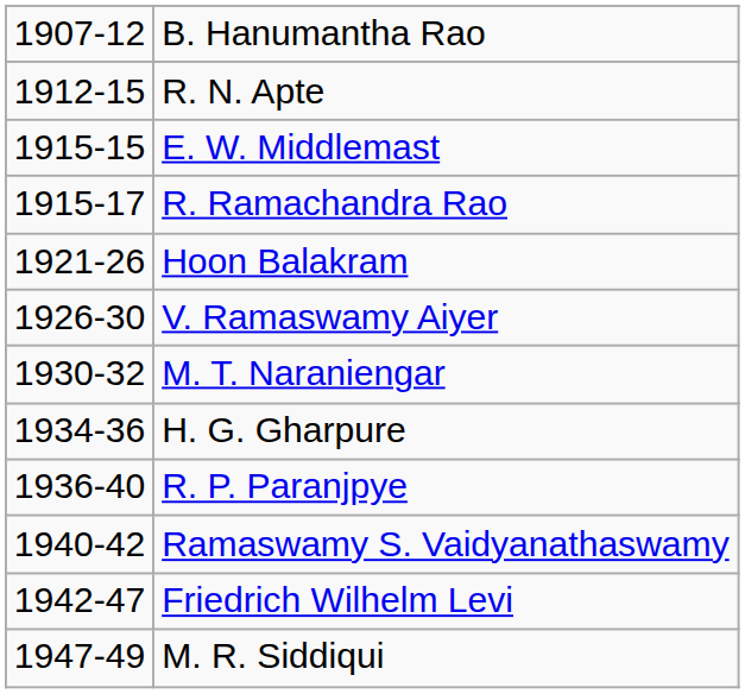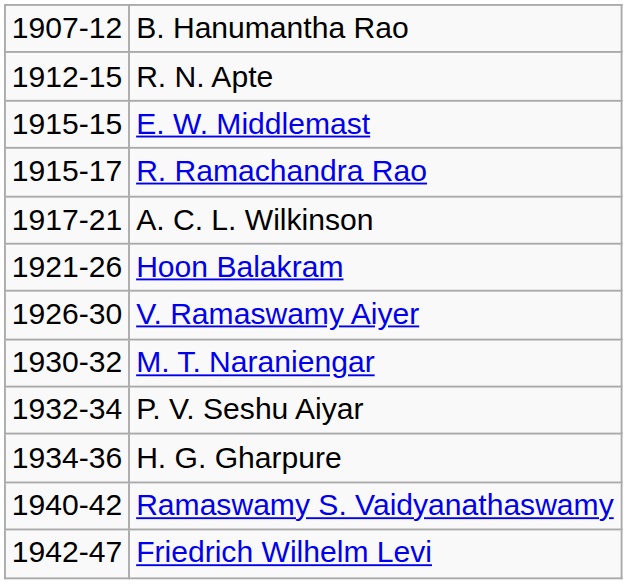+ row: 1917-21 | A. C. L. Wilkinson
+ row: 1932-34 | P. V. Seshu Aiyar
- row: 1936-40 | R. P. Paranjpye
- row: 1947-49 | M. R. Siddiqui
